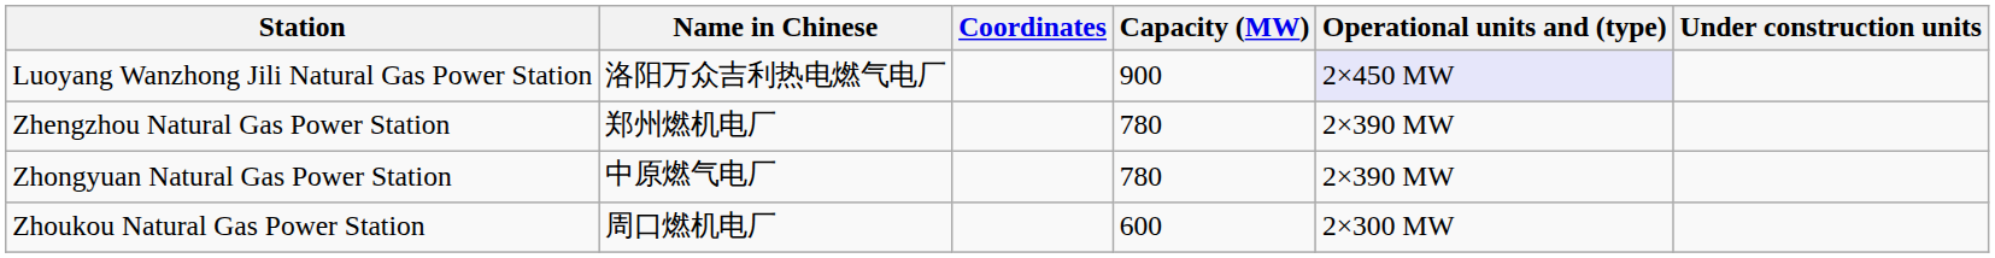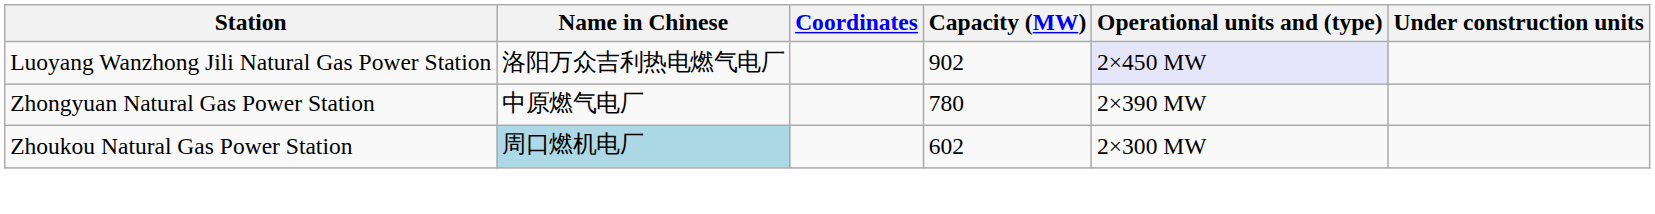Luoyang Wanzhong Jili Natural Gas Power Station | Capacity (MW): 900 -> 902
- row: Zhengzhou Natural Gas Power Station | 郑州燃机电厂 | 780 | 2×390 MW
Zhoukou Natural Gas Power Station | Name in Chinese: no background -> lightblue background
Zhoukou Natural Gas Power Station | Capacity (MW): 600 -> 602
